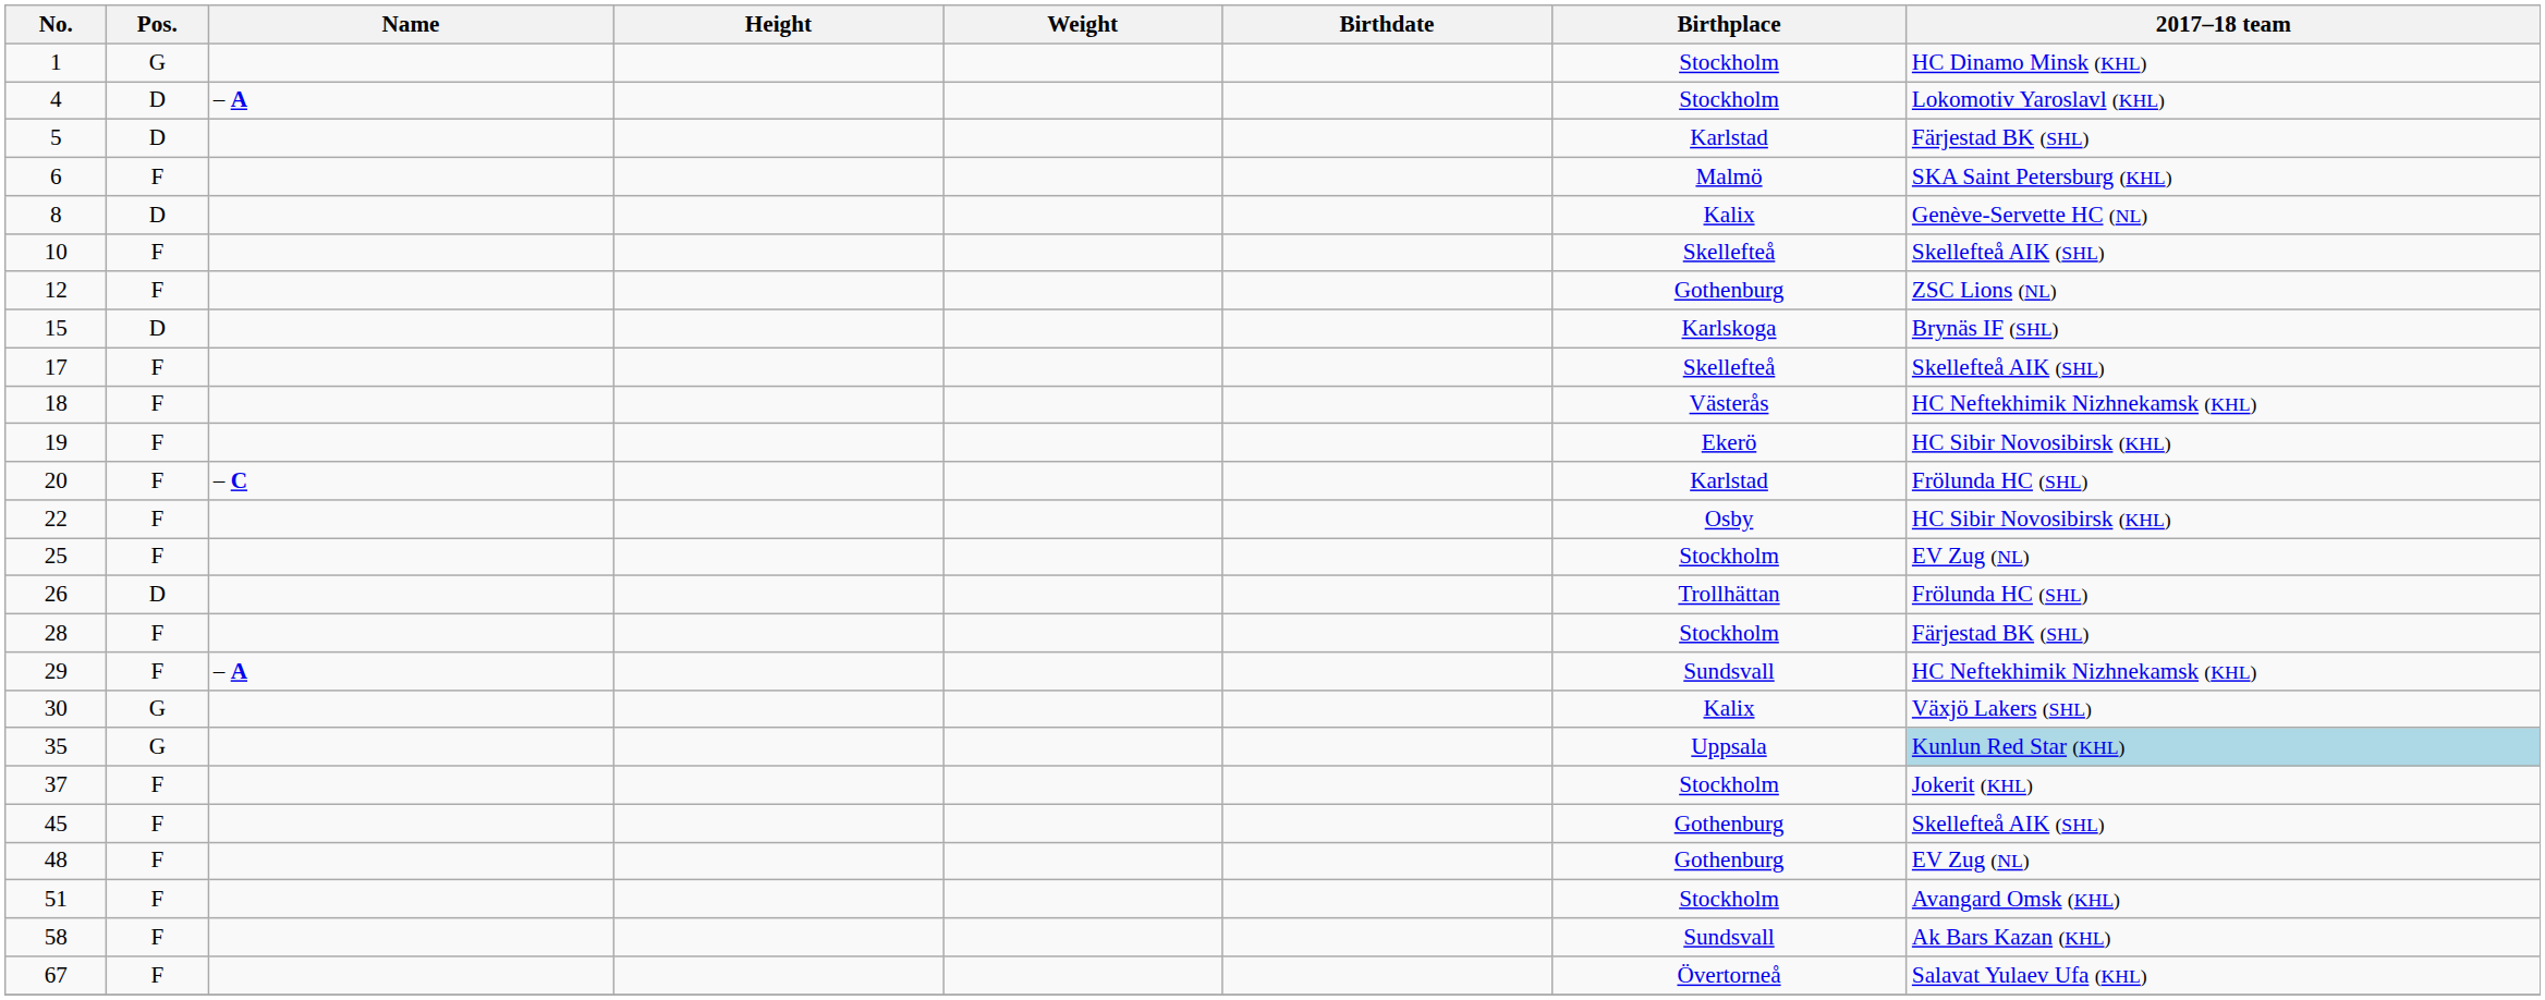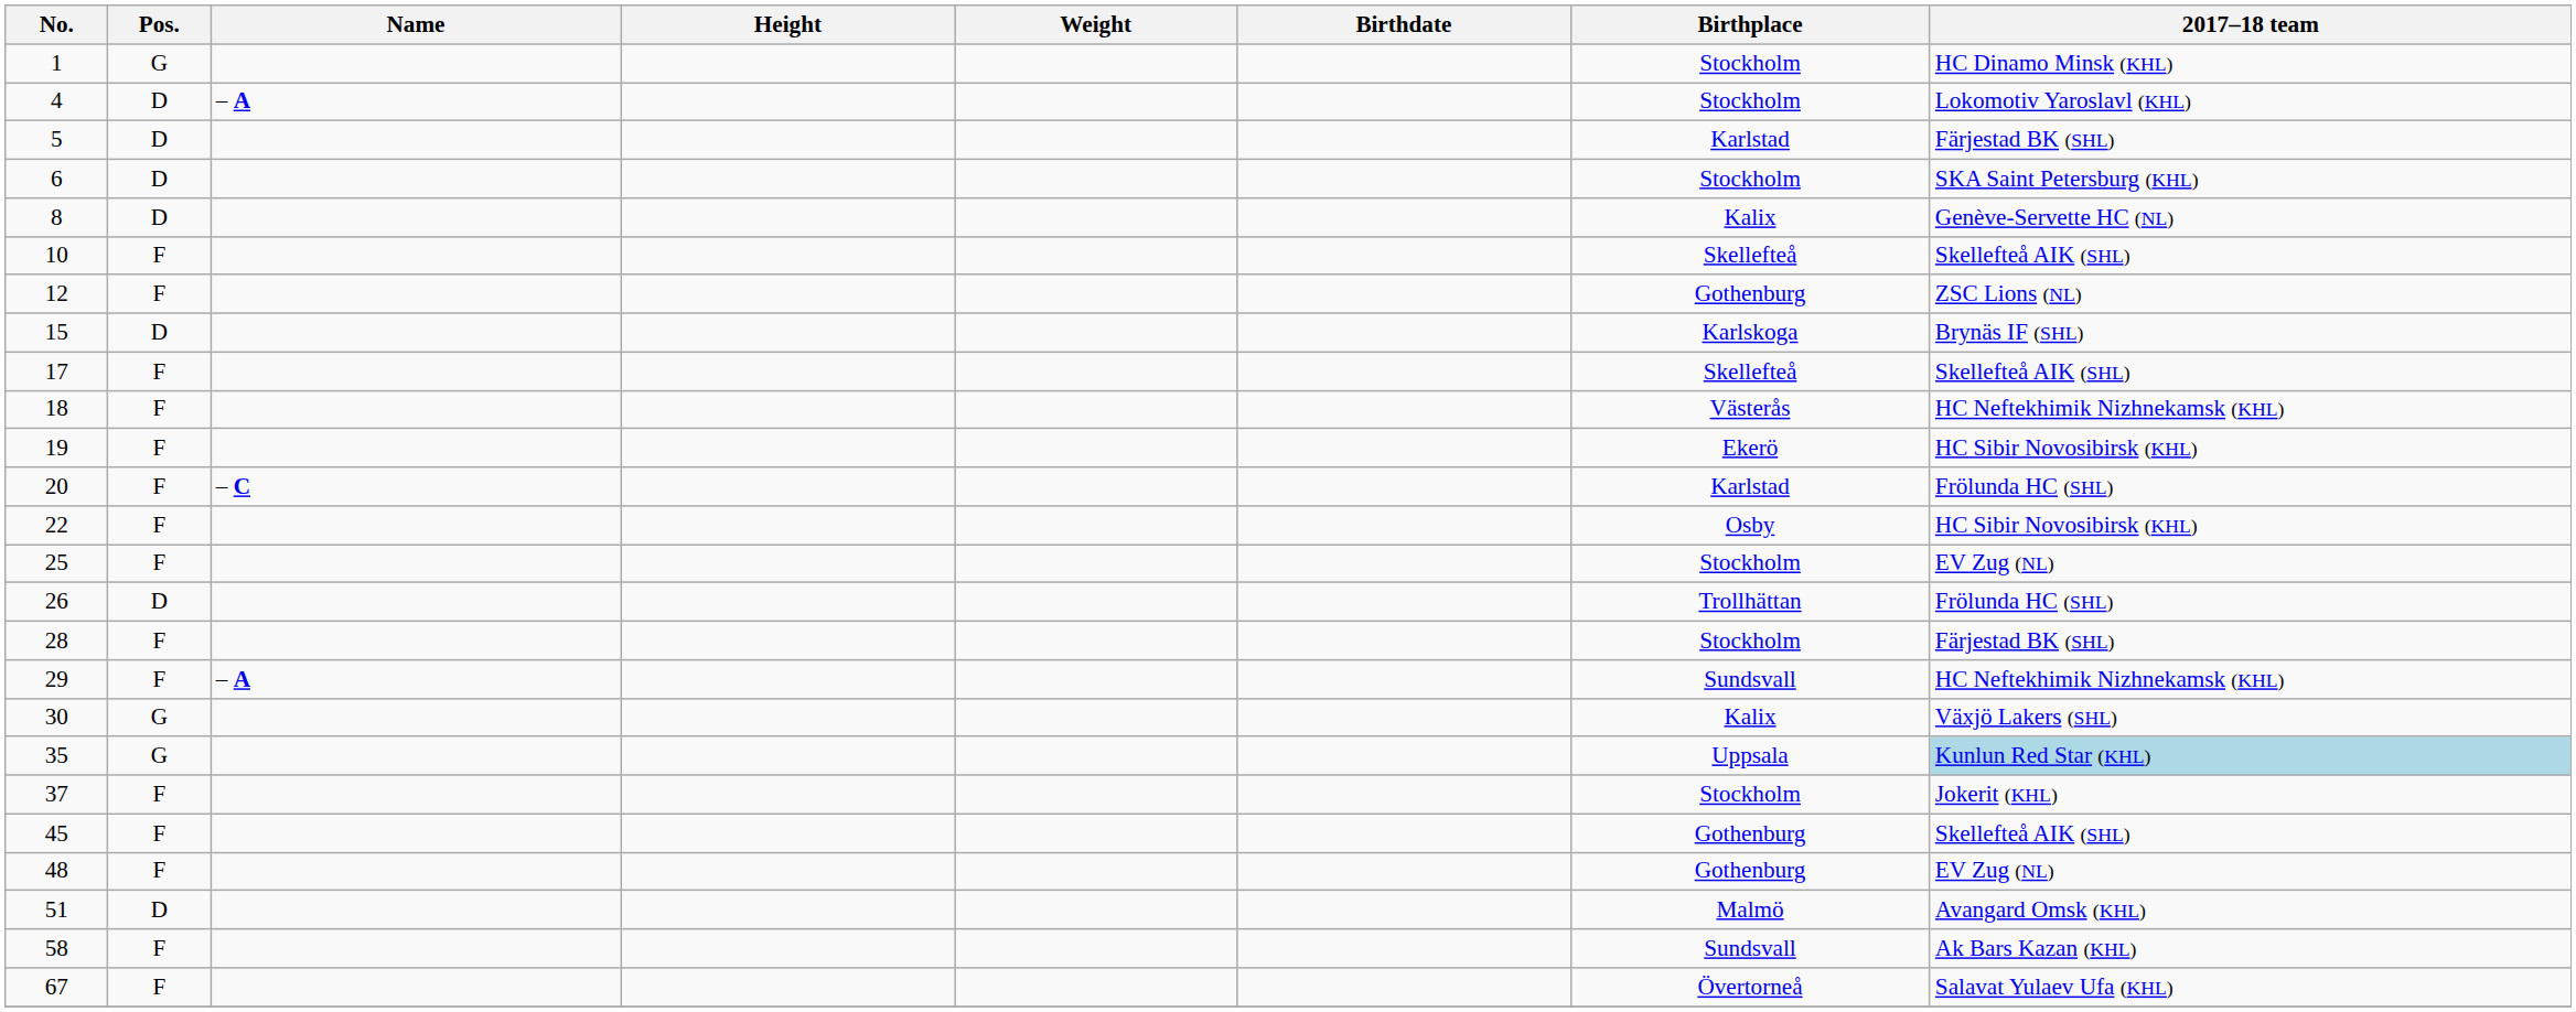6 | Pos.: F -> D
6 | Birthplace: Malmö -> Stockholm
51 | Pos.: F -> D
51 | Birthplace: Stockholm -> Malmö
